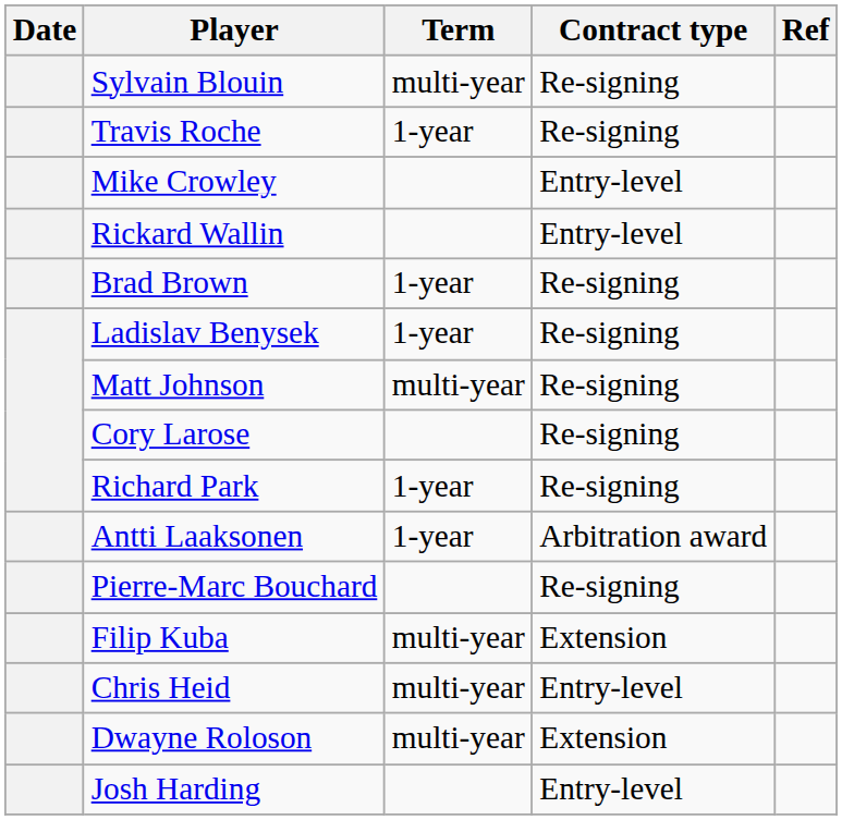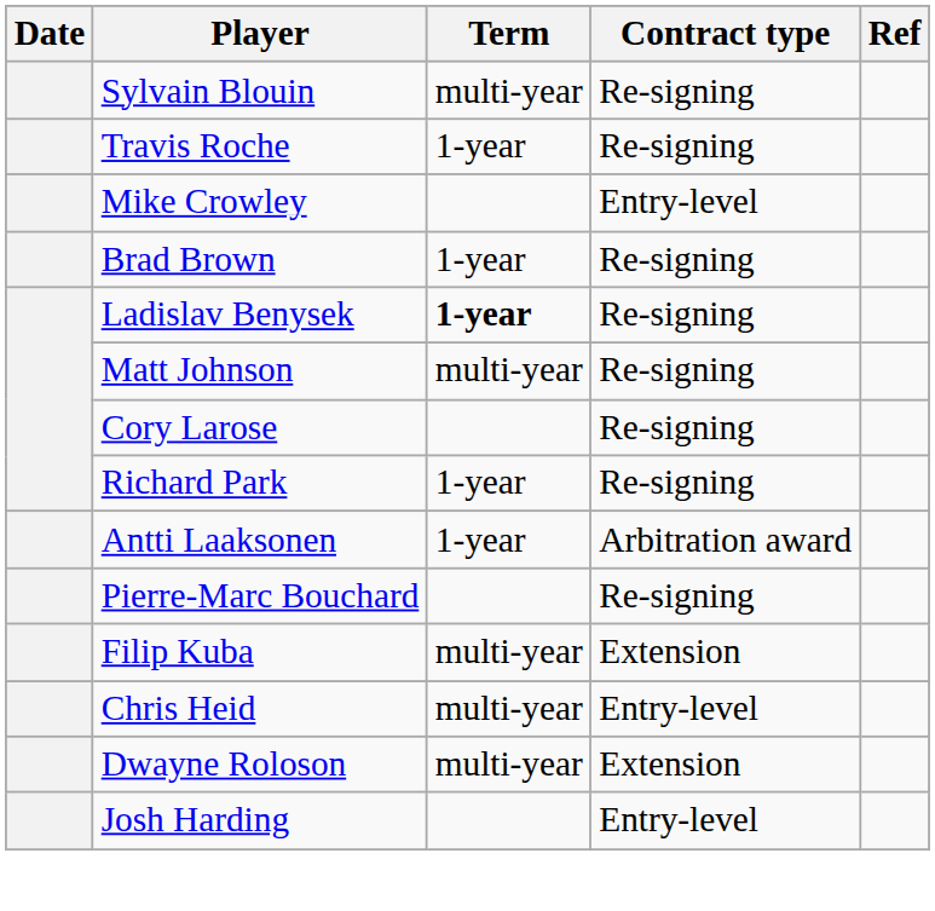- row: Rickard Wallin | Entry-level
Ladislav Benysek | Term: normal -> bold
